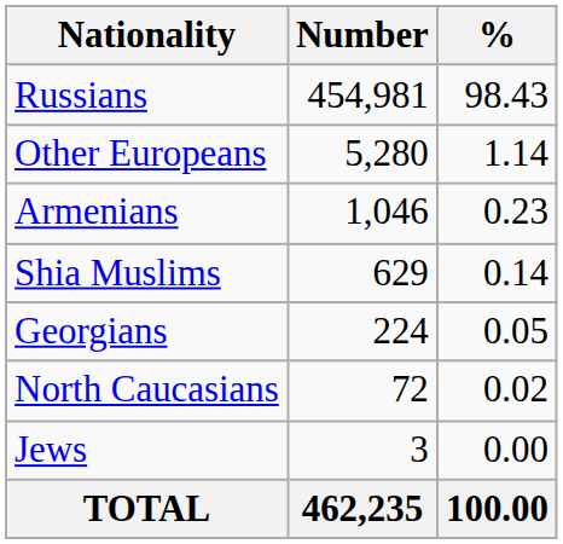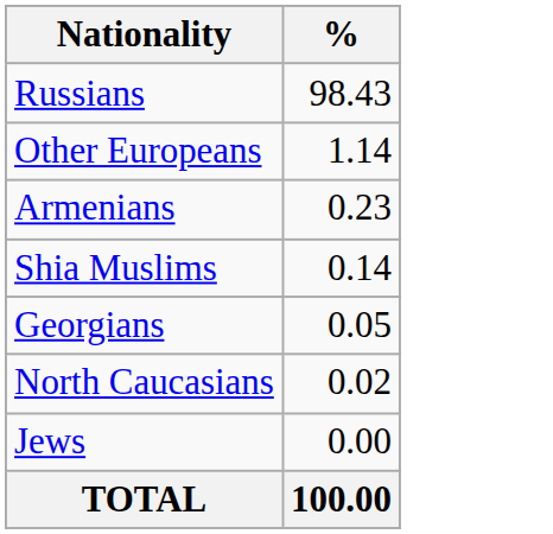- column: Number | 454,981 | 5,280 | 1,046 | 629 | 224 | 72 | 3 | 462,235
